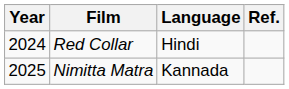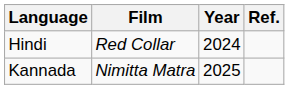columns swapped: Year <-> Language
